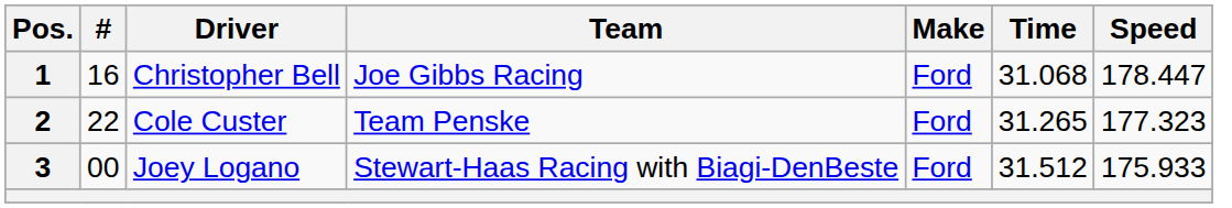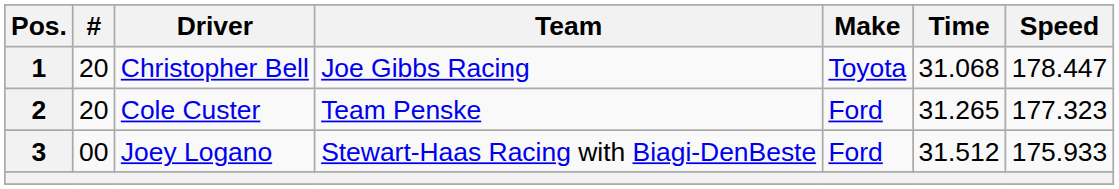1 | #: 16 -> 20
1 | Make: Ford -> Toyota
2 | #: 22 -> 20
